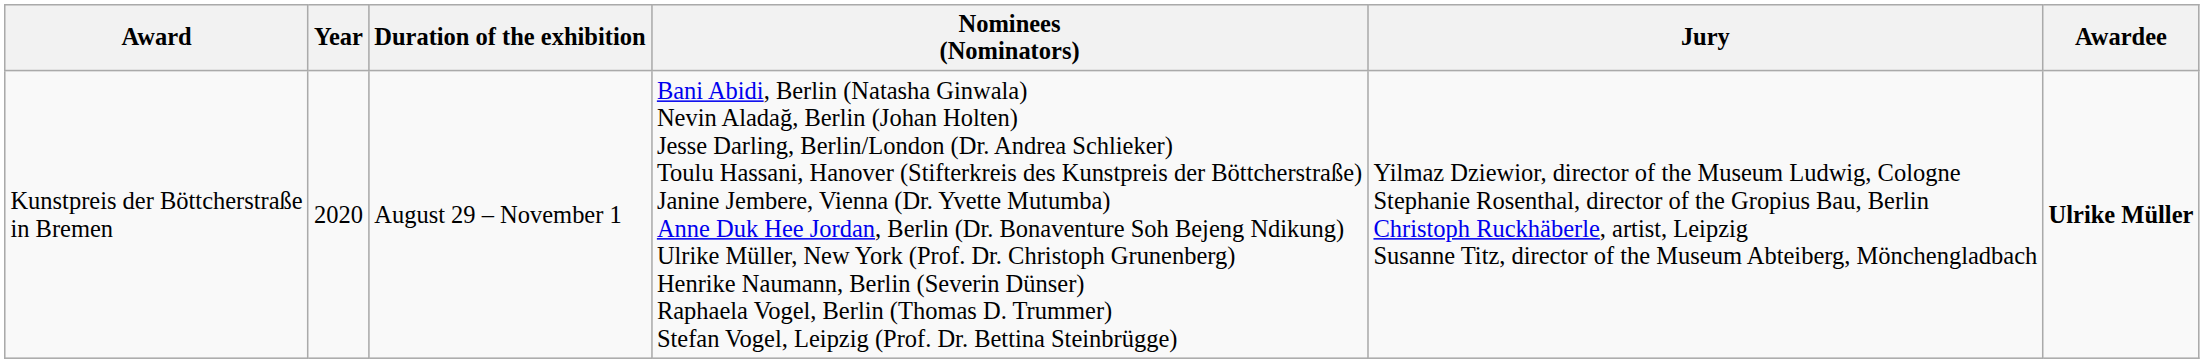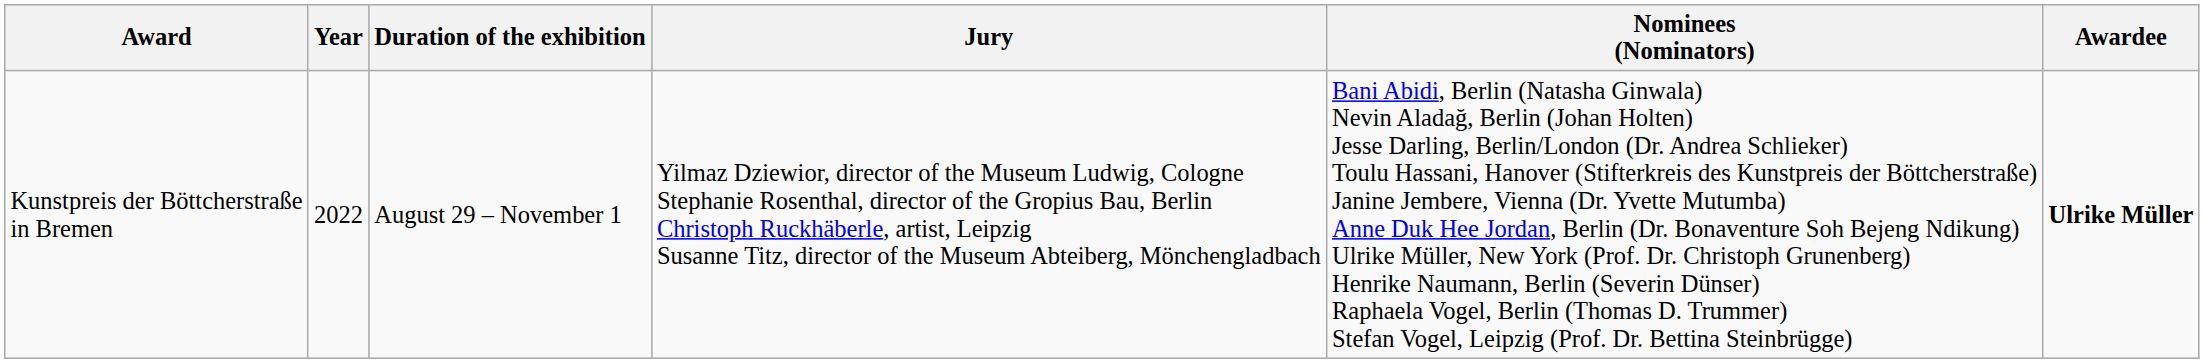columns swapped: Nominees (Nominators) <-> Jury
Kunstpreis der Böttcherstraße in Bremen | Year: 2020 -> 2022
